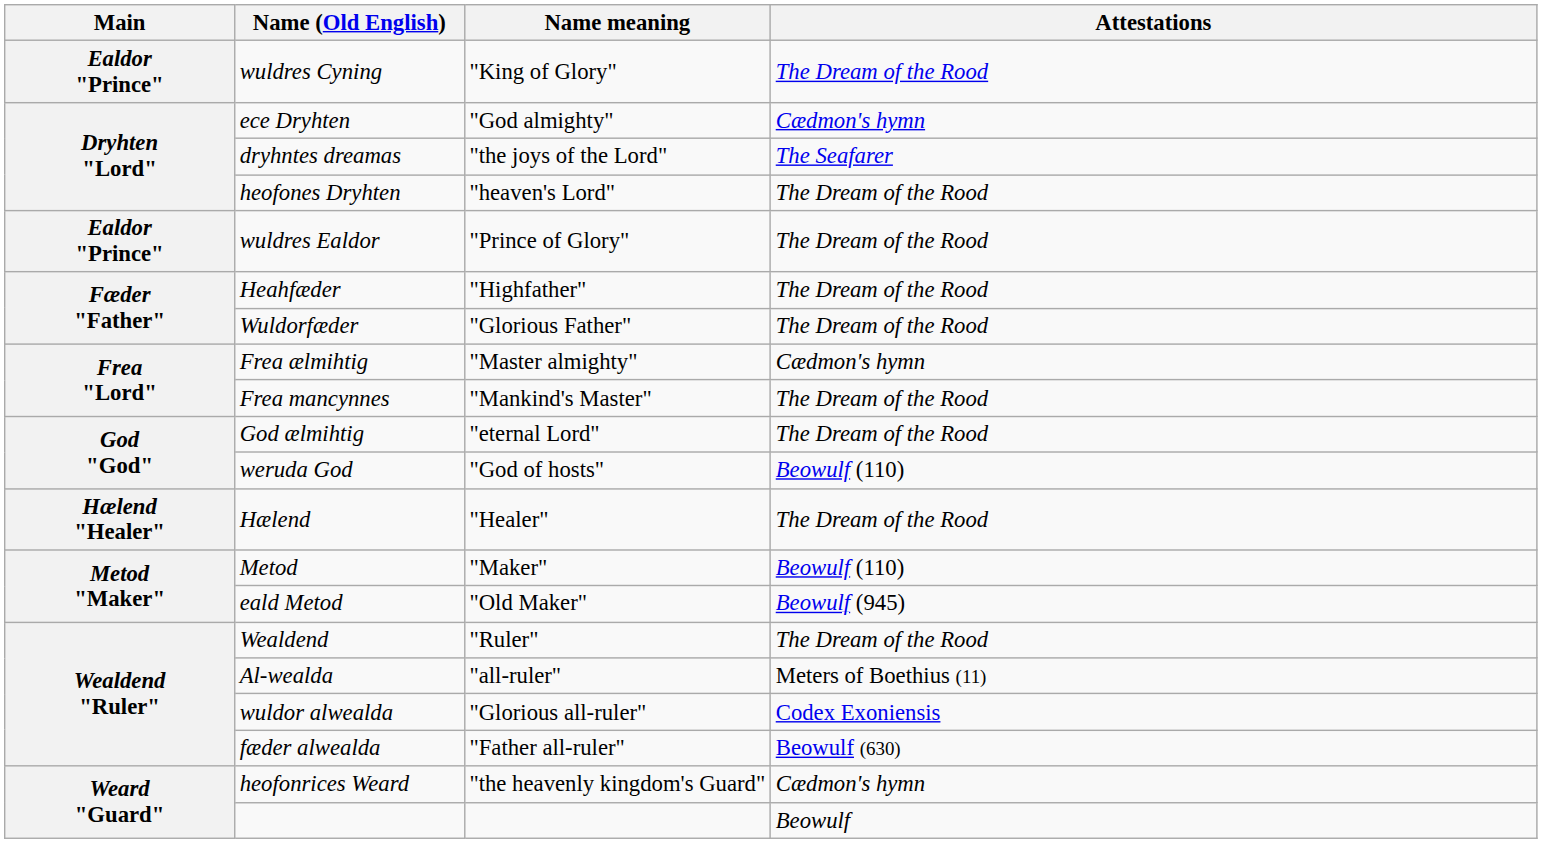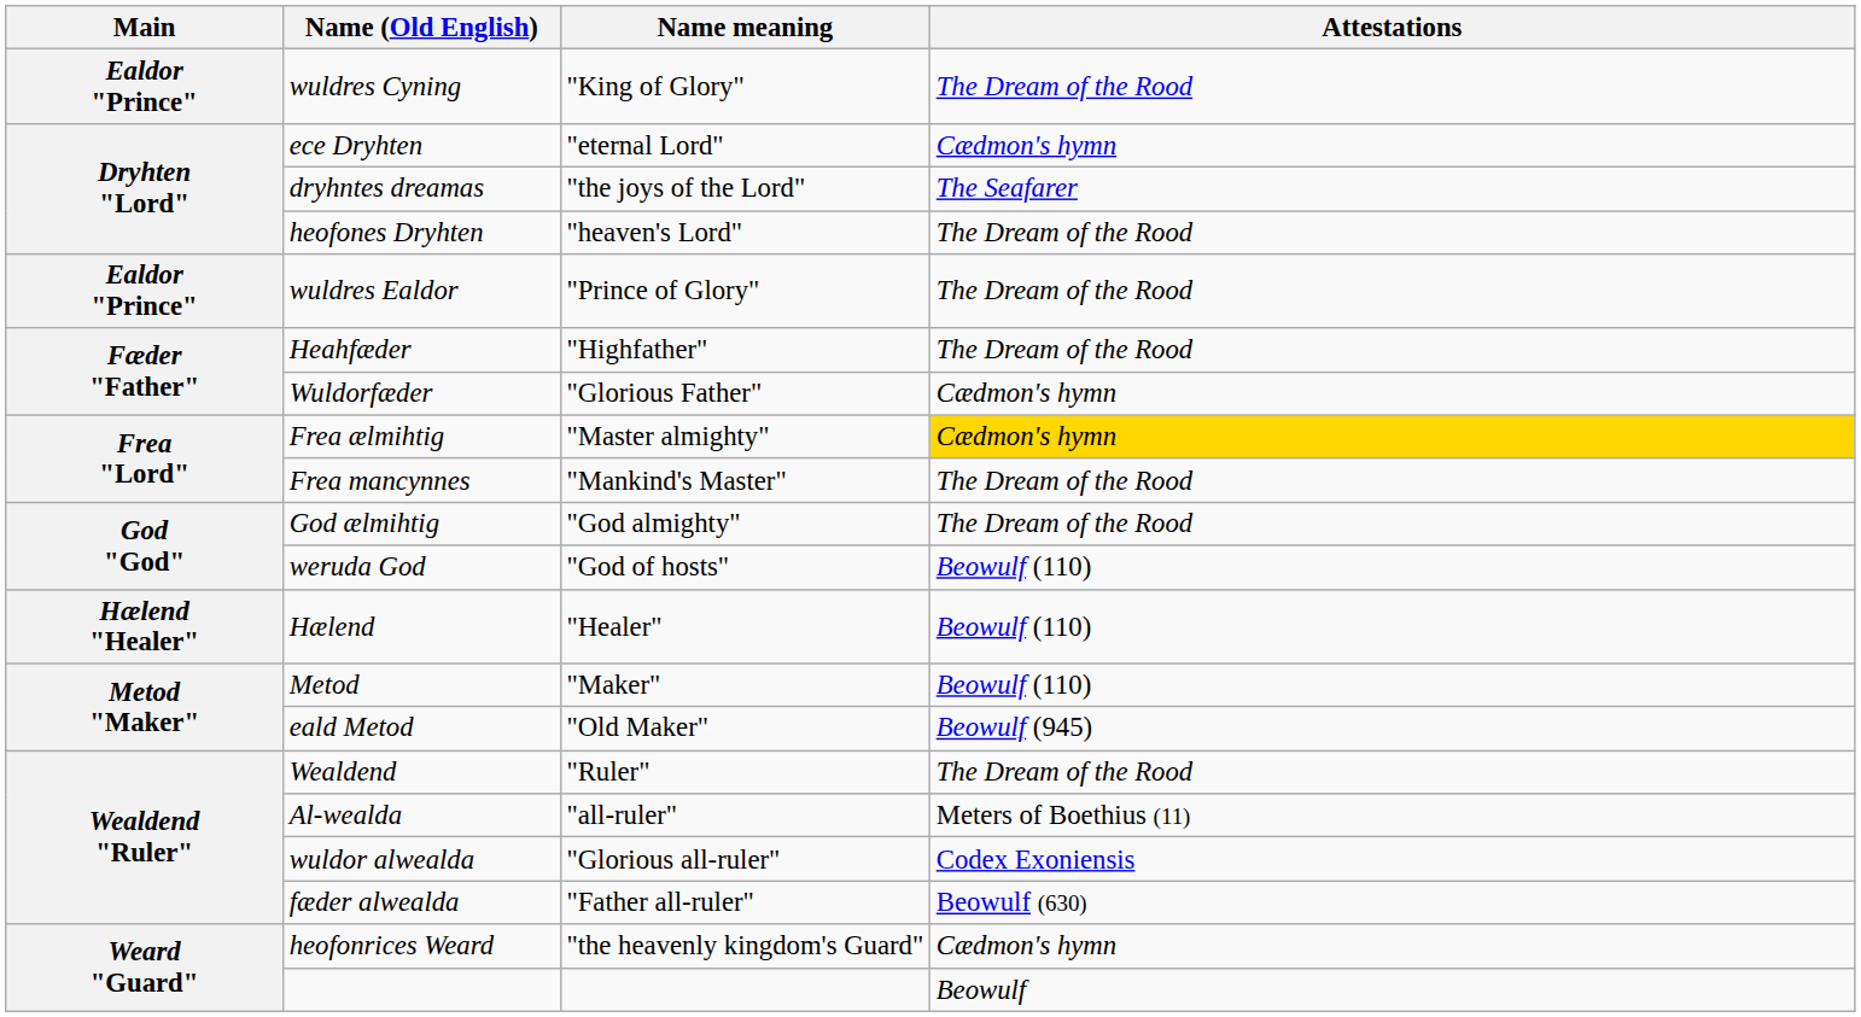ece Dryhten | Name meaning: "God almighty" -> "eternal Lord"
Wuldorfæder | Attestations: The Dream of the Rood -> Cædmon's hymn
Frea ælmihtig | Attestations: no background -> gold background
God ælmihtig | Name meaning: "eternal Lord" -> "God almighty"
Hælend | Attestations: The Dream of the Rood -> Beowulf (110)
